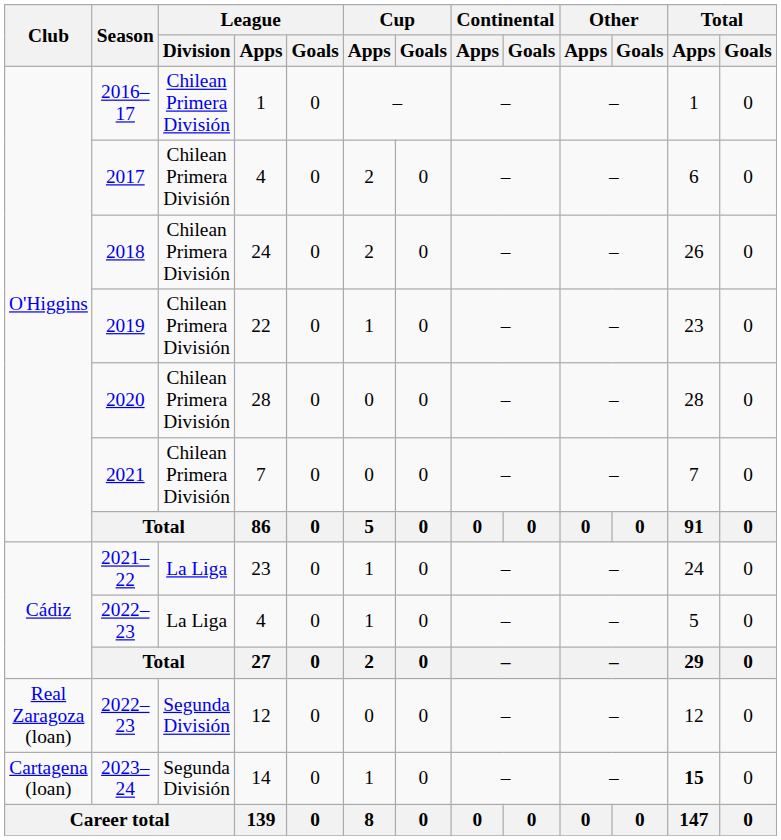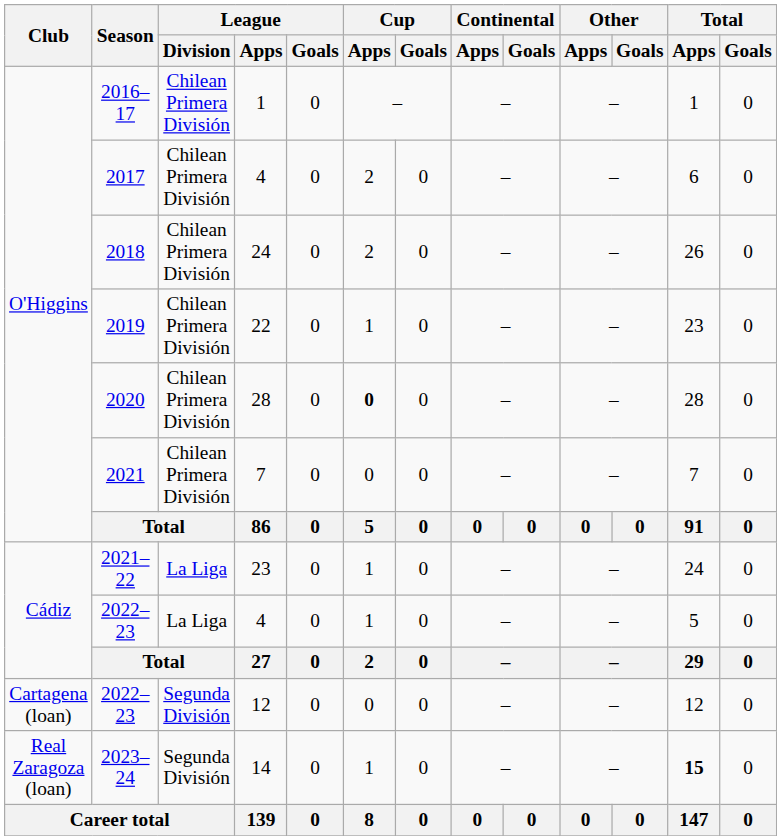2020 | Cup / Apps: normal -> bold
2022–23 / 12 | Club: Real Zaragoza (loan) -> Cartagena (loan)
2023–24 | Club: Cartagena (loan) -> Real Zaragoza (loan)
